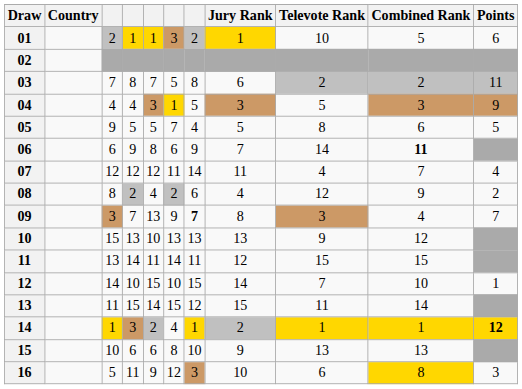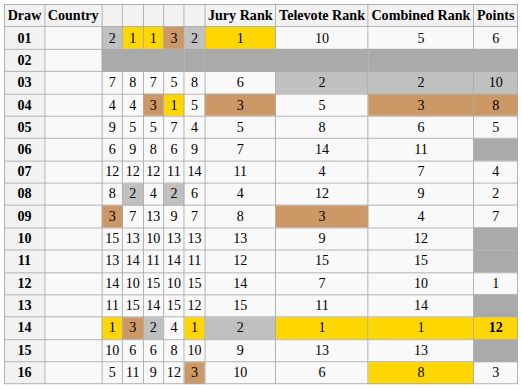03 | Points: 11 -> 10
04 | Points: 9 -> 8
06 | Combined Rank: bold -> normal
09 | column 7: bold -> normal
